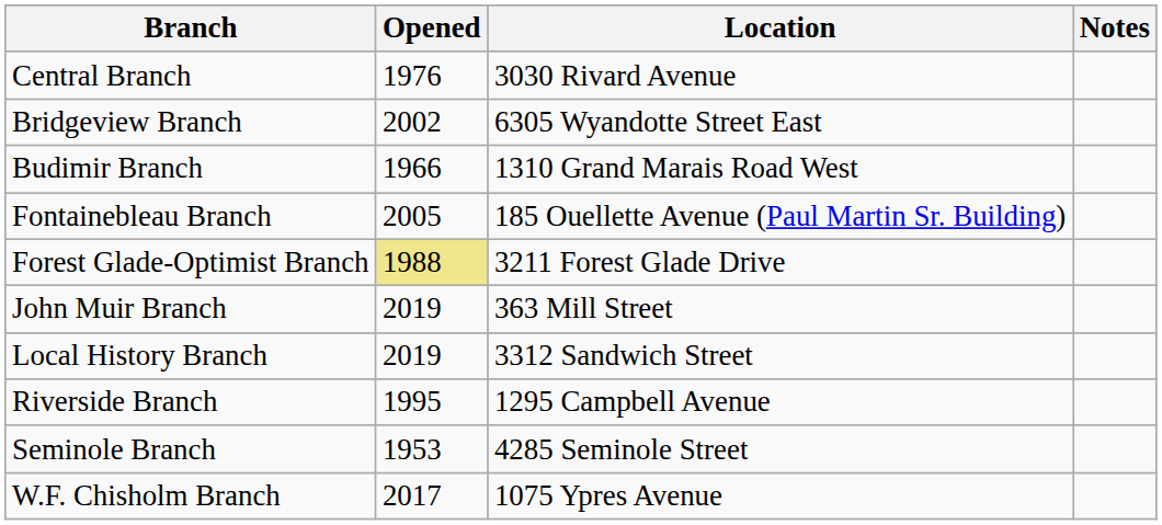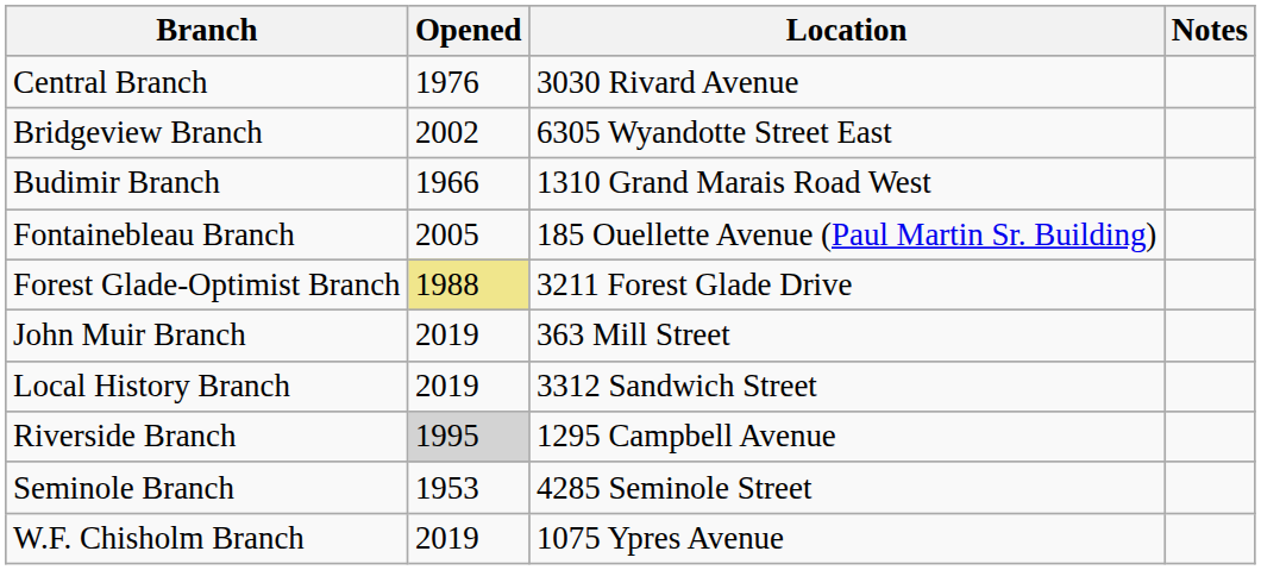Riverside Branch | Opened: no background -> lightgrey background
W.F. Chisholm Branch | Opened: 2017 -> 2019
